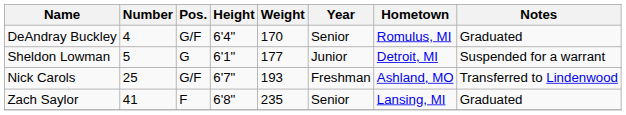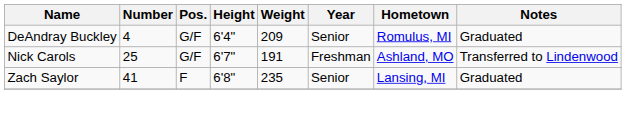DeAndray Buckley | Weight: 170 -> 209
- row: Sheldon Lowman | 5 | G | 6'1" | 177 | Junior | Detroit, MI | Suspended for a warrant
Nick Carols | Weight: 193 -> 191
